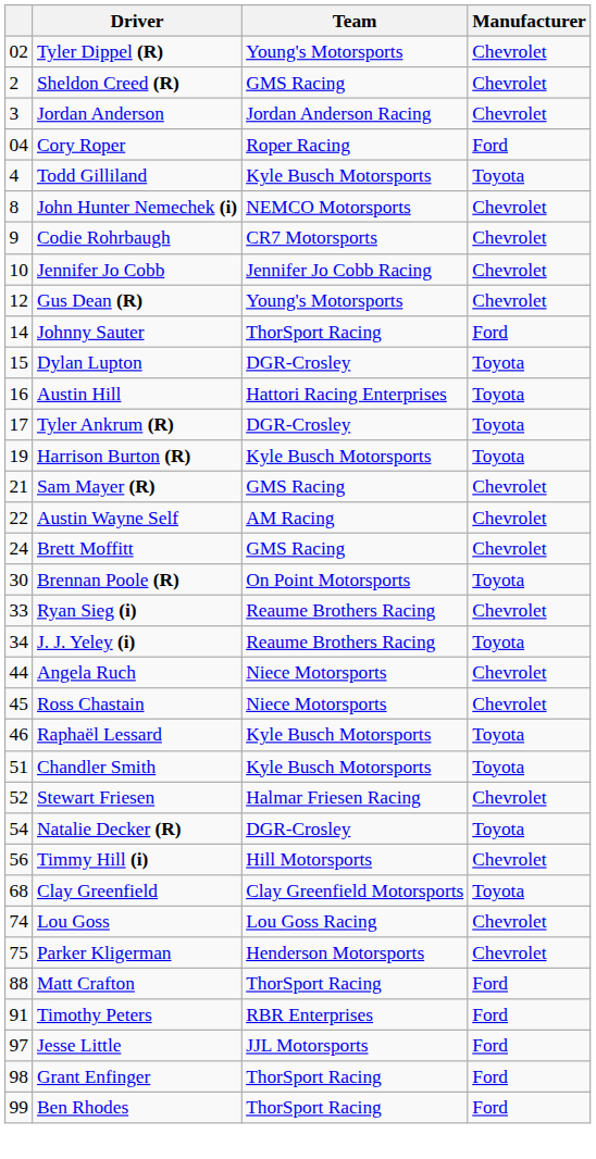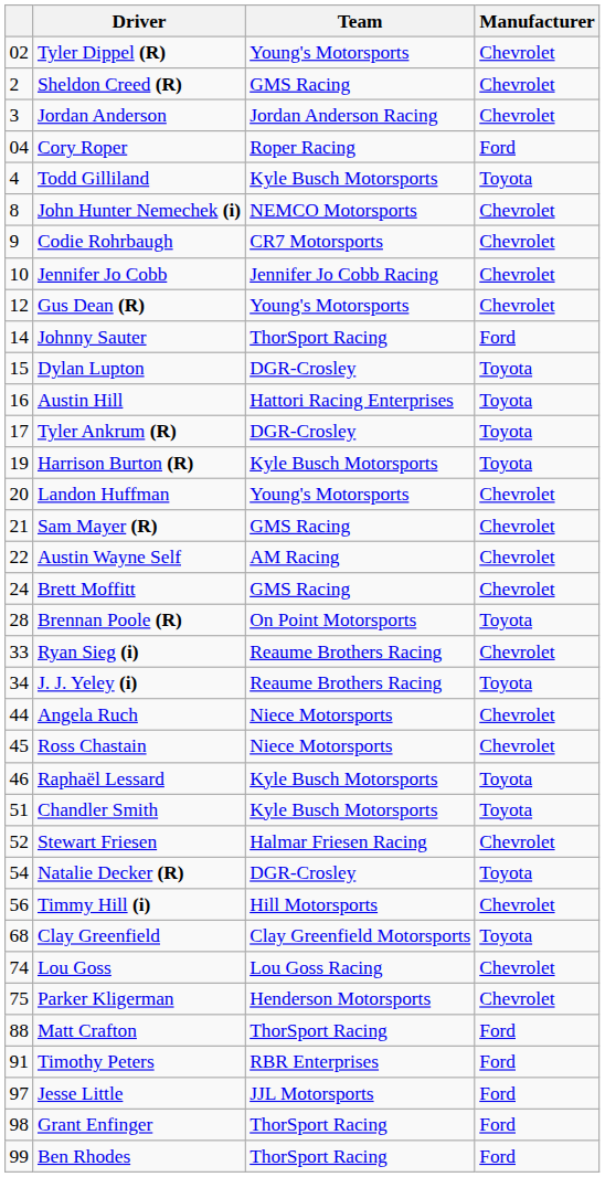+ row: 20 | Landon Huffman | Young's Motorsports | Chevrolet
Brennan Poole (R) | column 1: 30 -> 28
